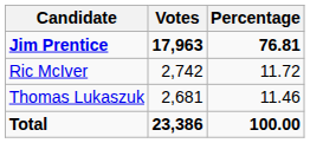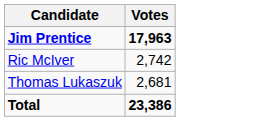- column: Percentage | 76.81 | 11.72 | 11.46 | 100.00
